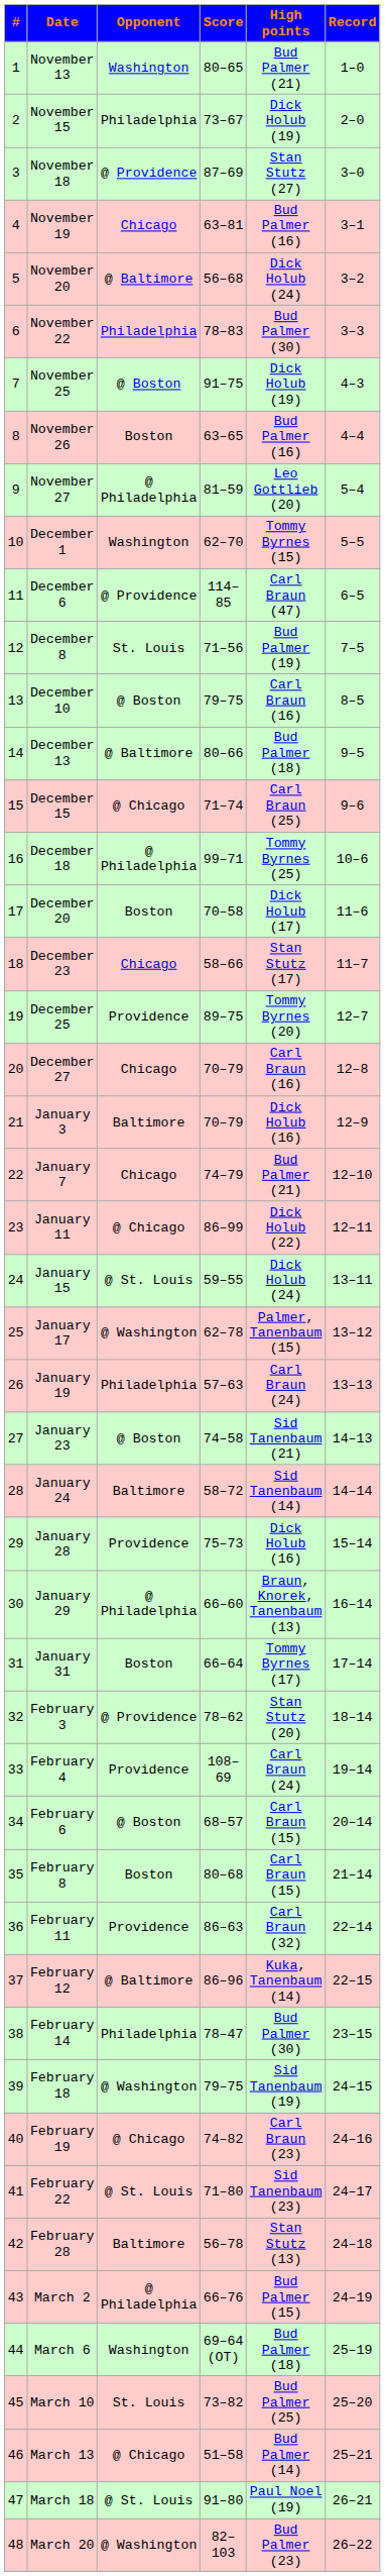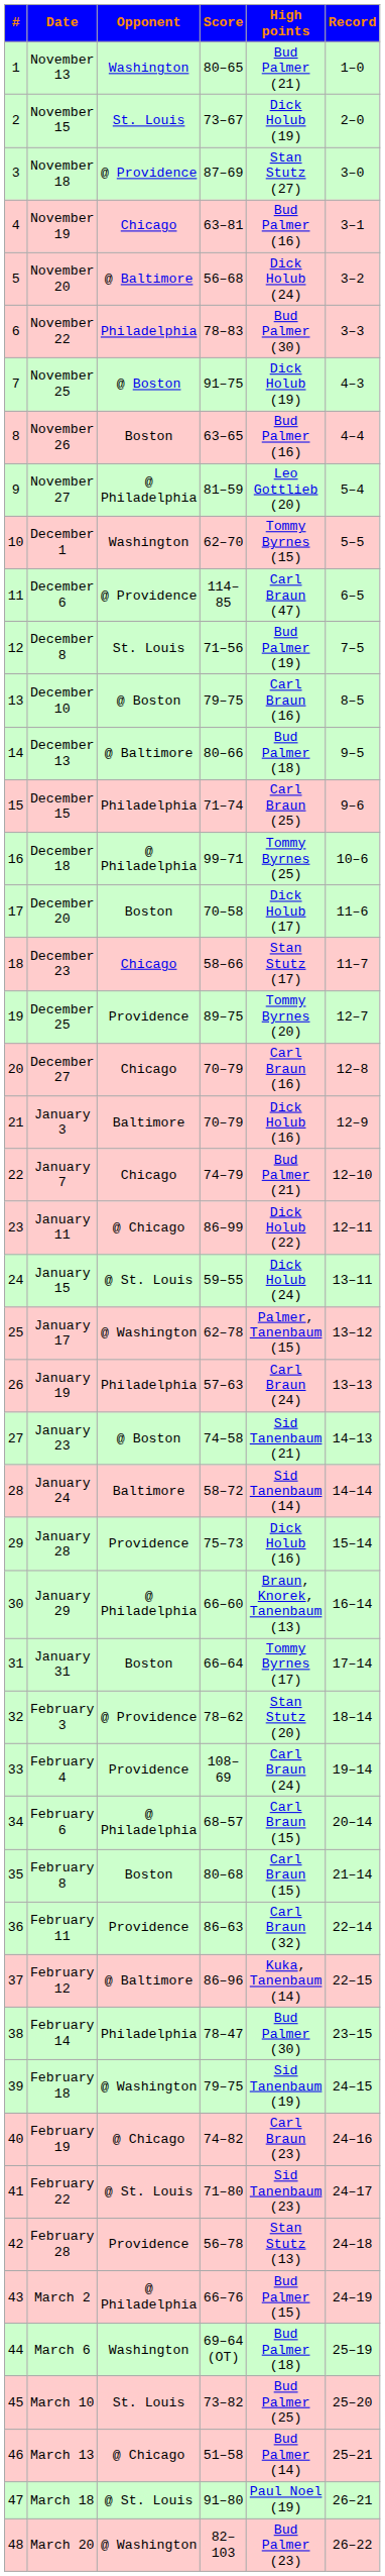November 15 | Opponent: Philadelphia -> St. Louis
December 15 | Opponent: @ Chicago -> Philadelphia
February 6 | Opponent: @ Boston -> @ Philadelphia
February 28 | Opponent: Baltimore -> Providence
